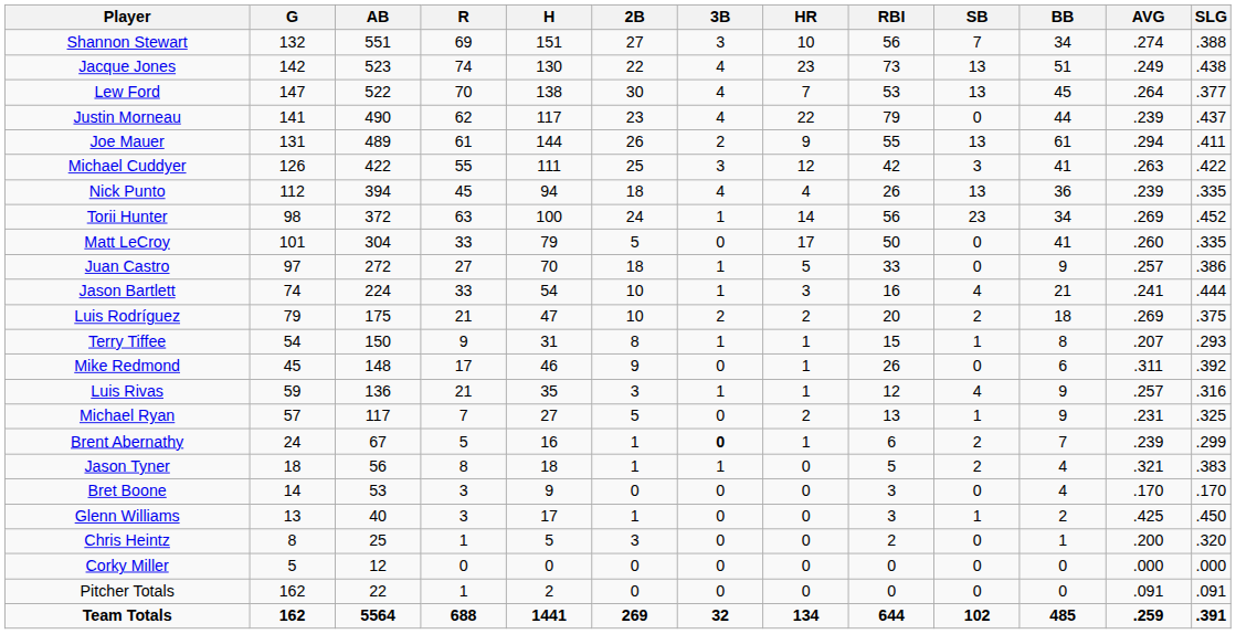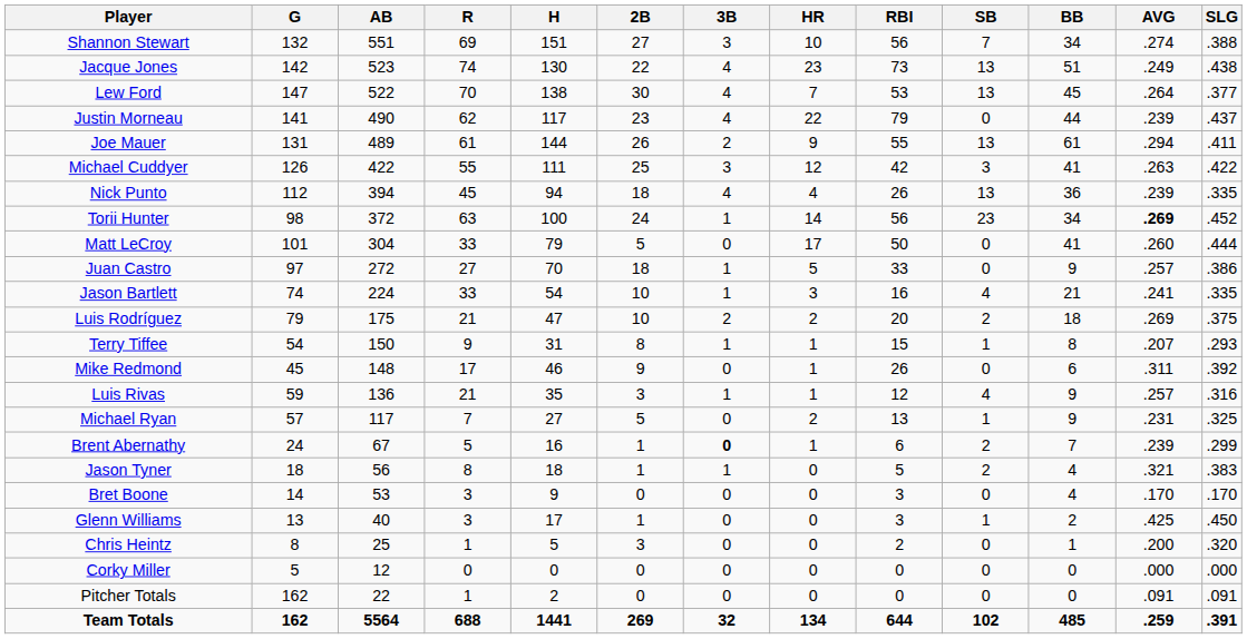Torii Hunter | AVG: normal -> bold
Matt LeCroy | SLG: .335 -> .444
Jason Bartlett | SLG: .444 -> .335
